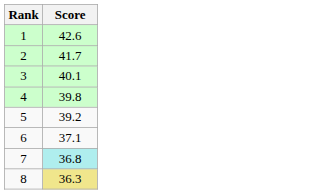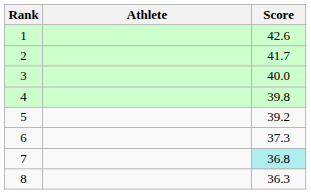+ column: Athlete
3 | Score: 40.1 -> 40.0
6 | Score: 37.1 -> 37.3
8 | Score: khaki background -> no background
